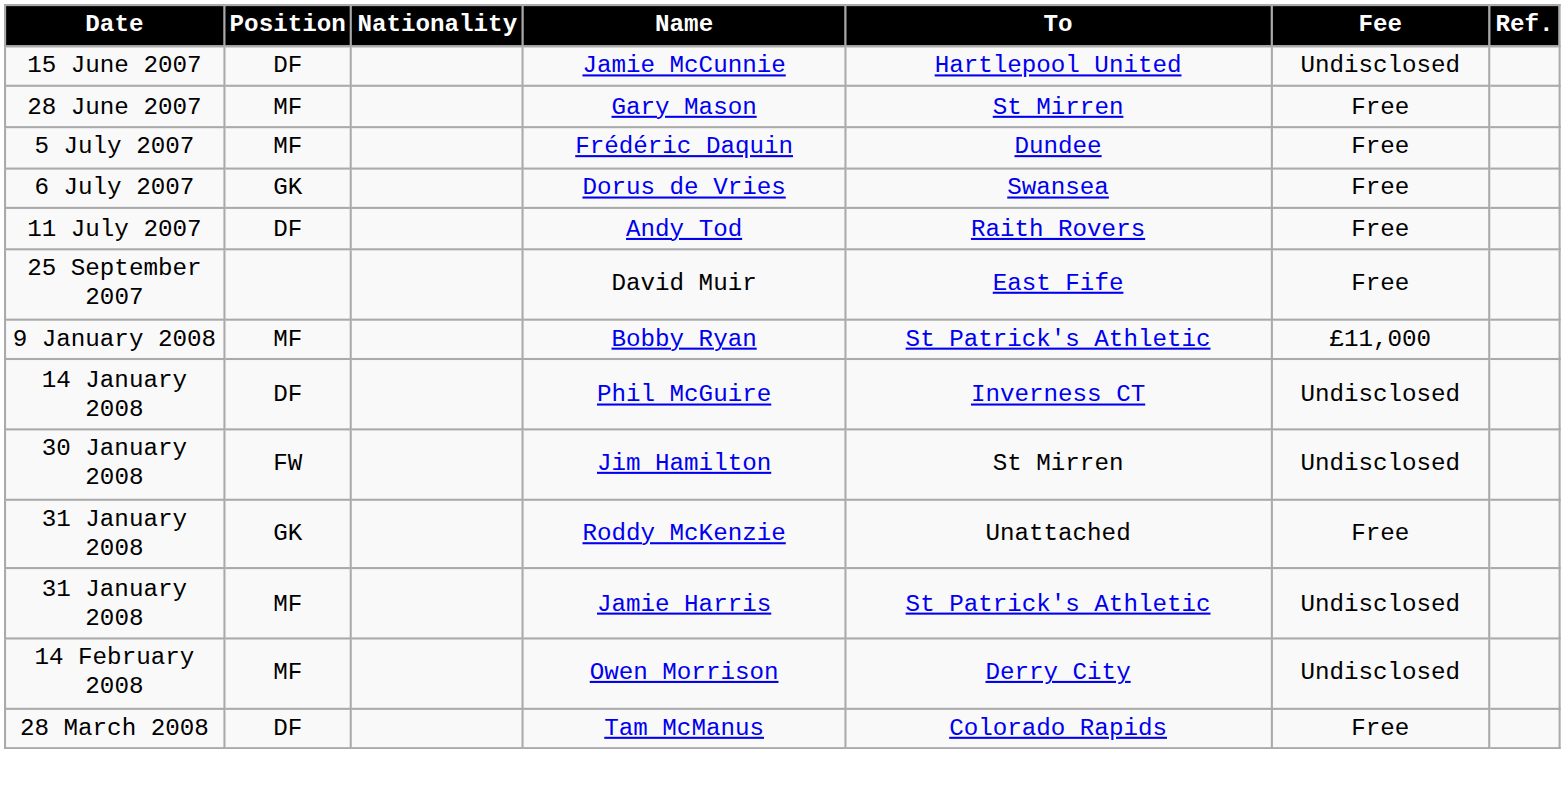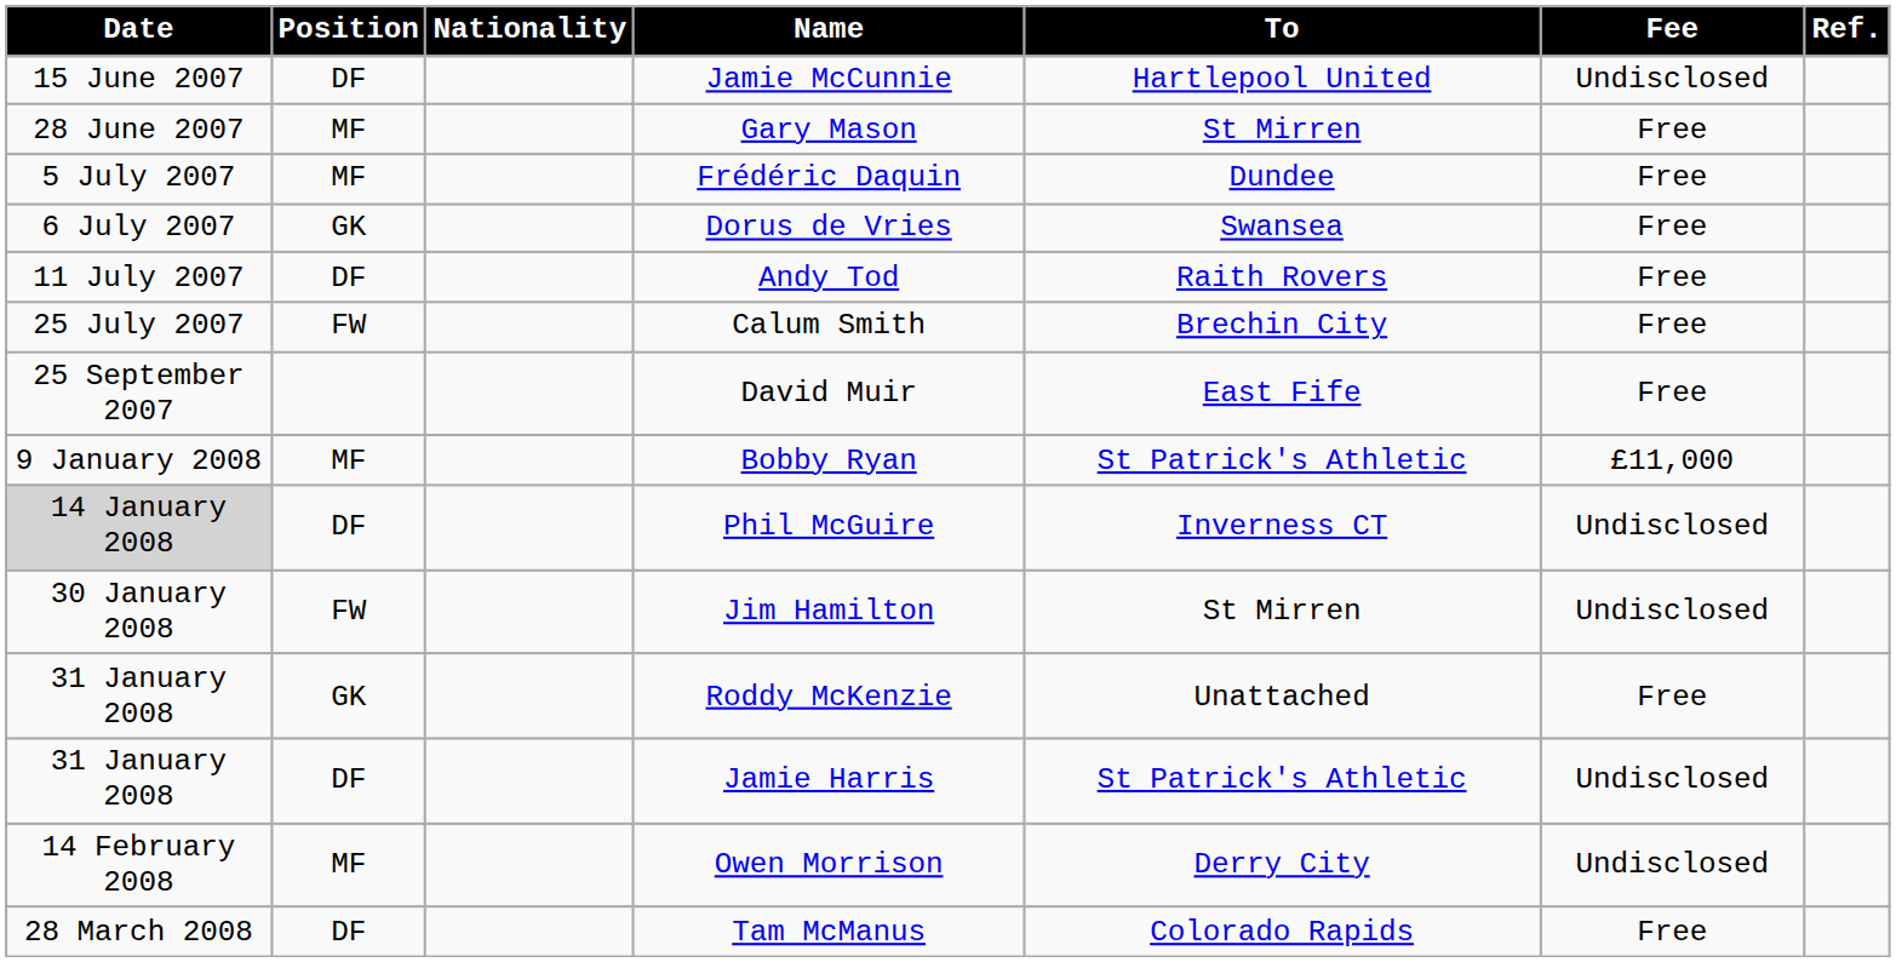+ row: 25 July 2007 | FW | Calum Smith | Brechin City | Free
Phil McGuire | Date: no background -> lightgrey background
Jamie Harris | Position: MF -> DF
